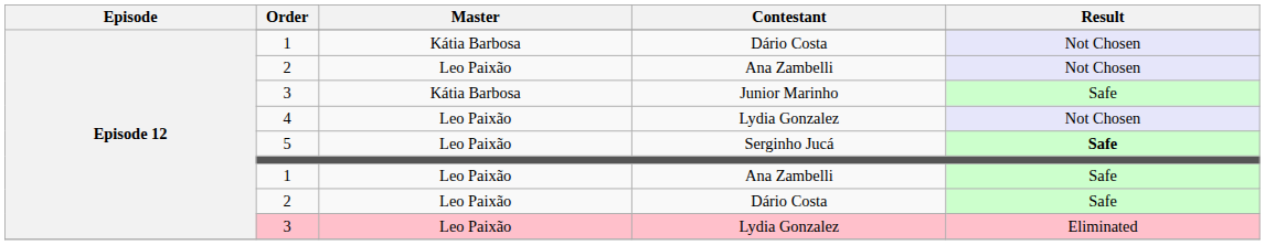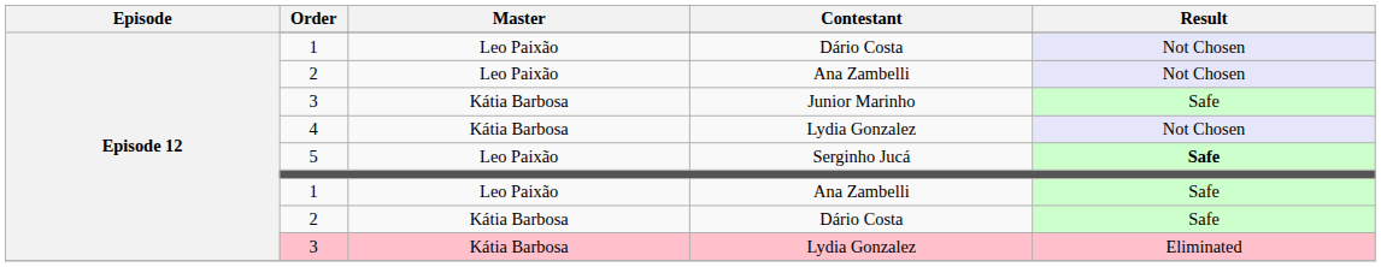1 / Dário Costa | Master: Kátia Barbosa -> Leo Paixão
4 | Master: Leo Paixão -> Kátia Barbosa
2 / Dário Costa | Master: Leo Paixão -> Kátia Barbosa
3 / Lydia Gonzalez | Master: Leo Paixão -> Kátia Barbosa
